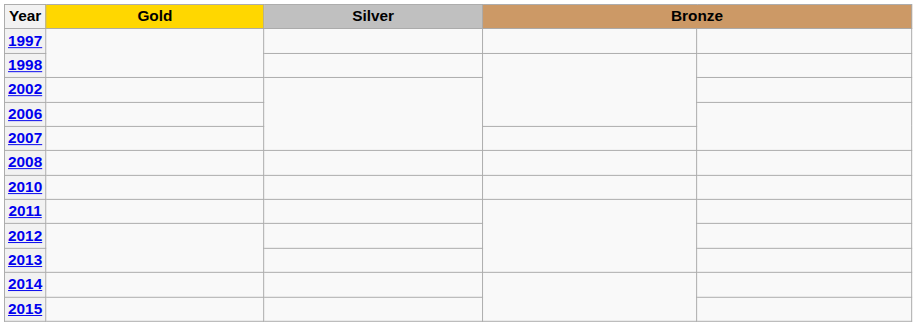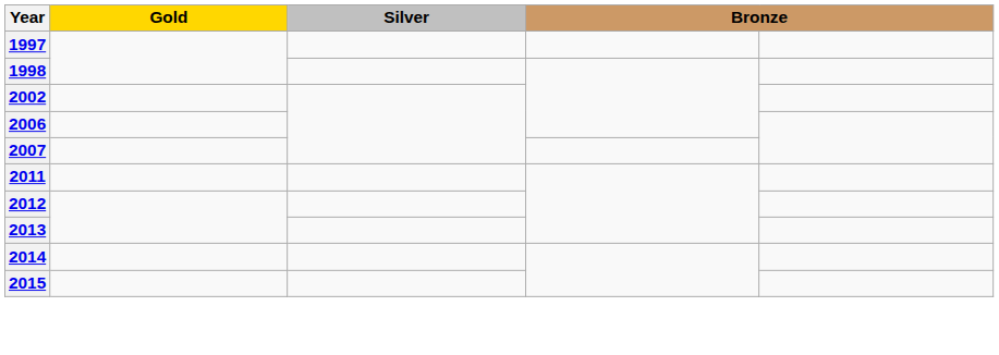- row: 2008
- row: 2010
